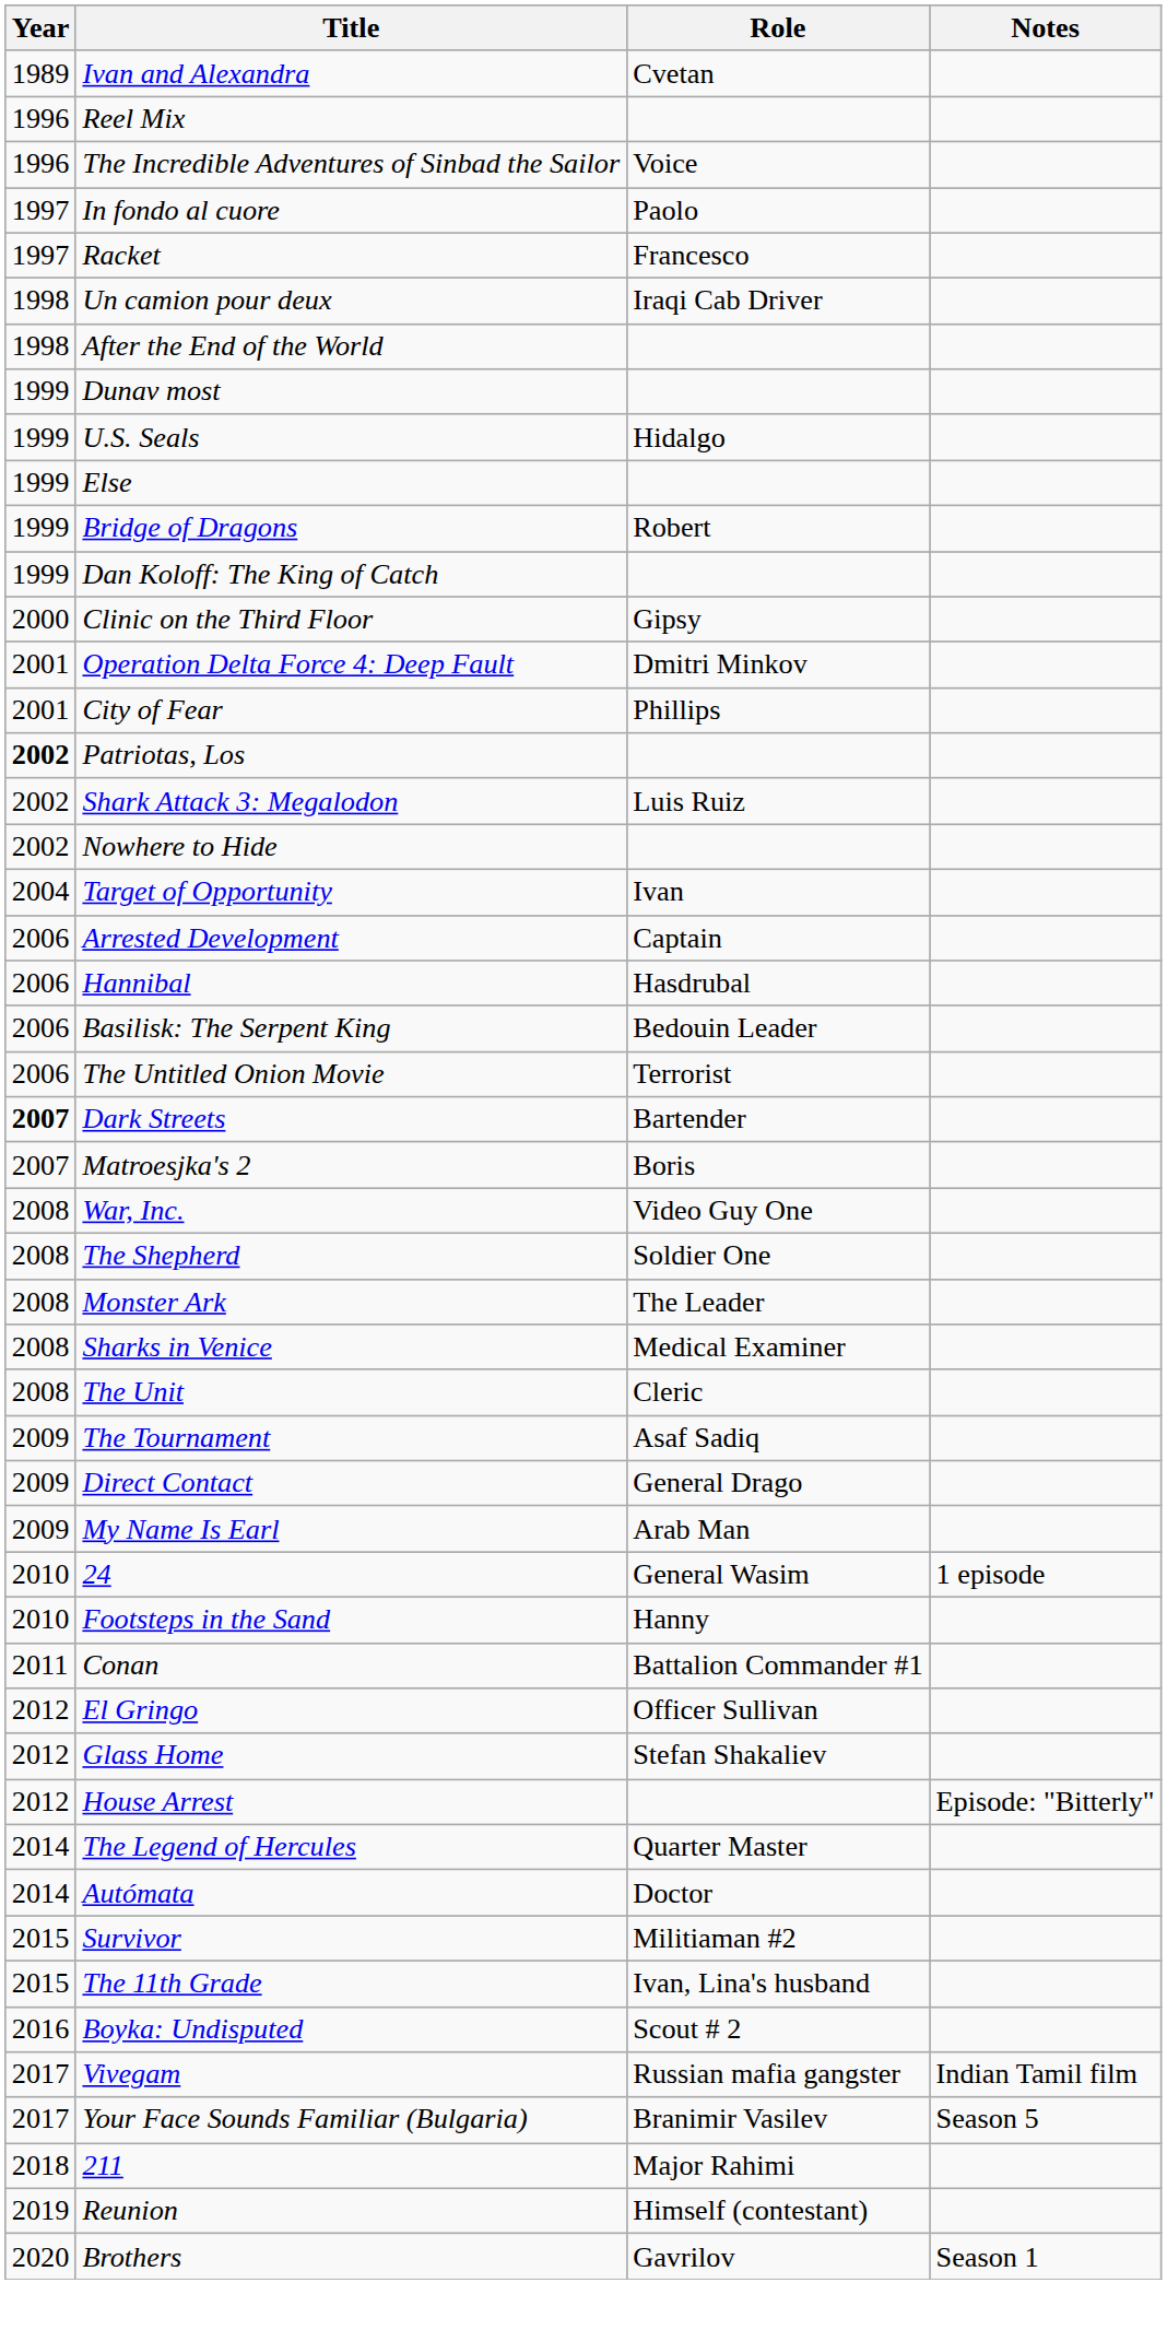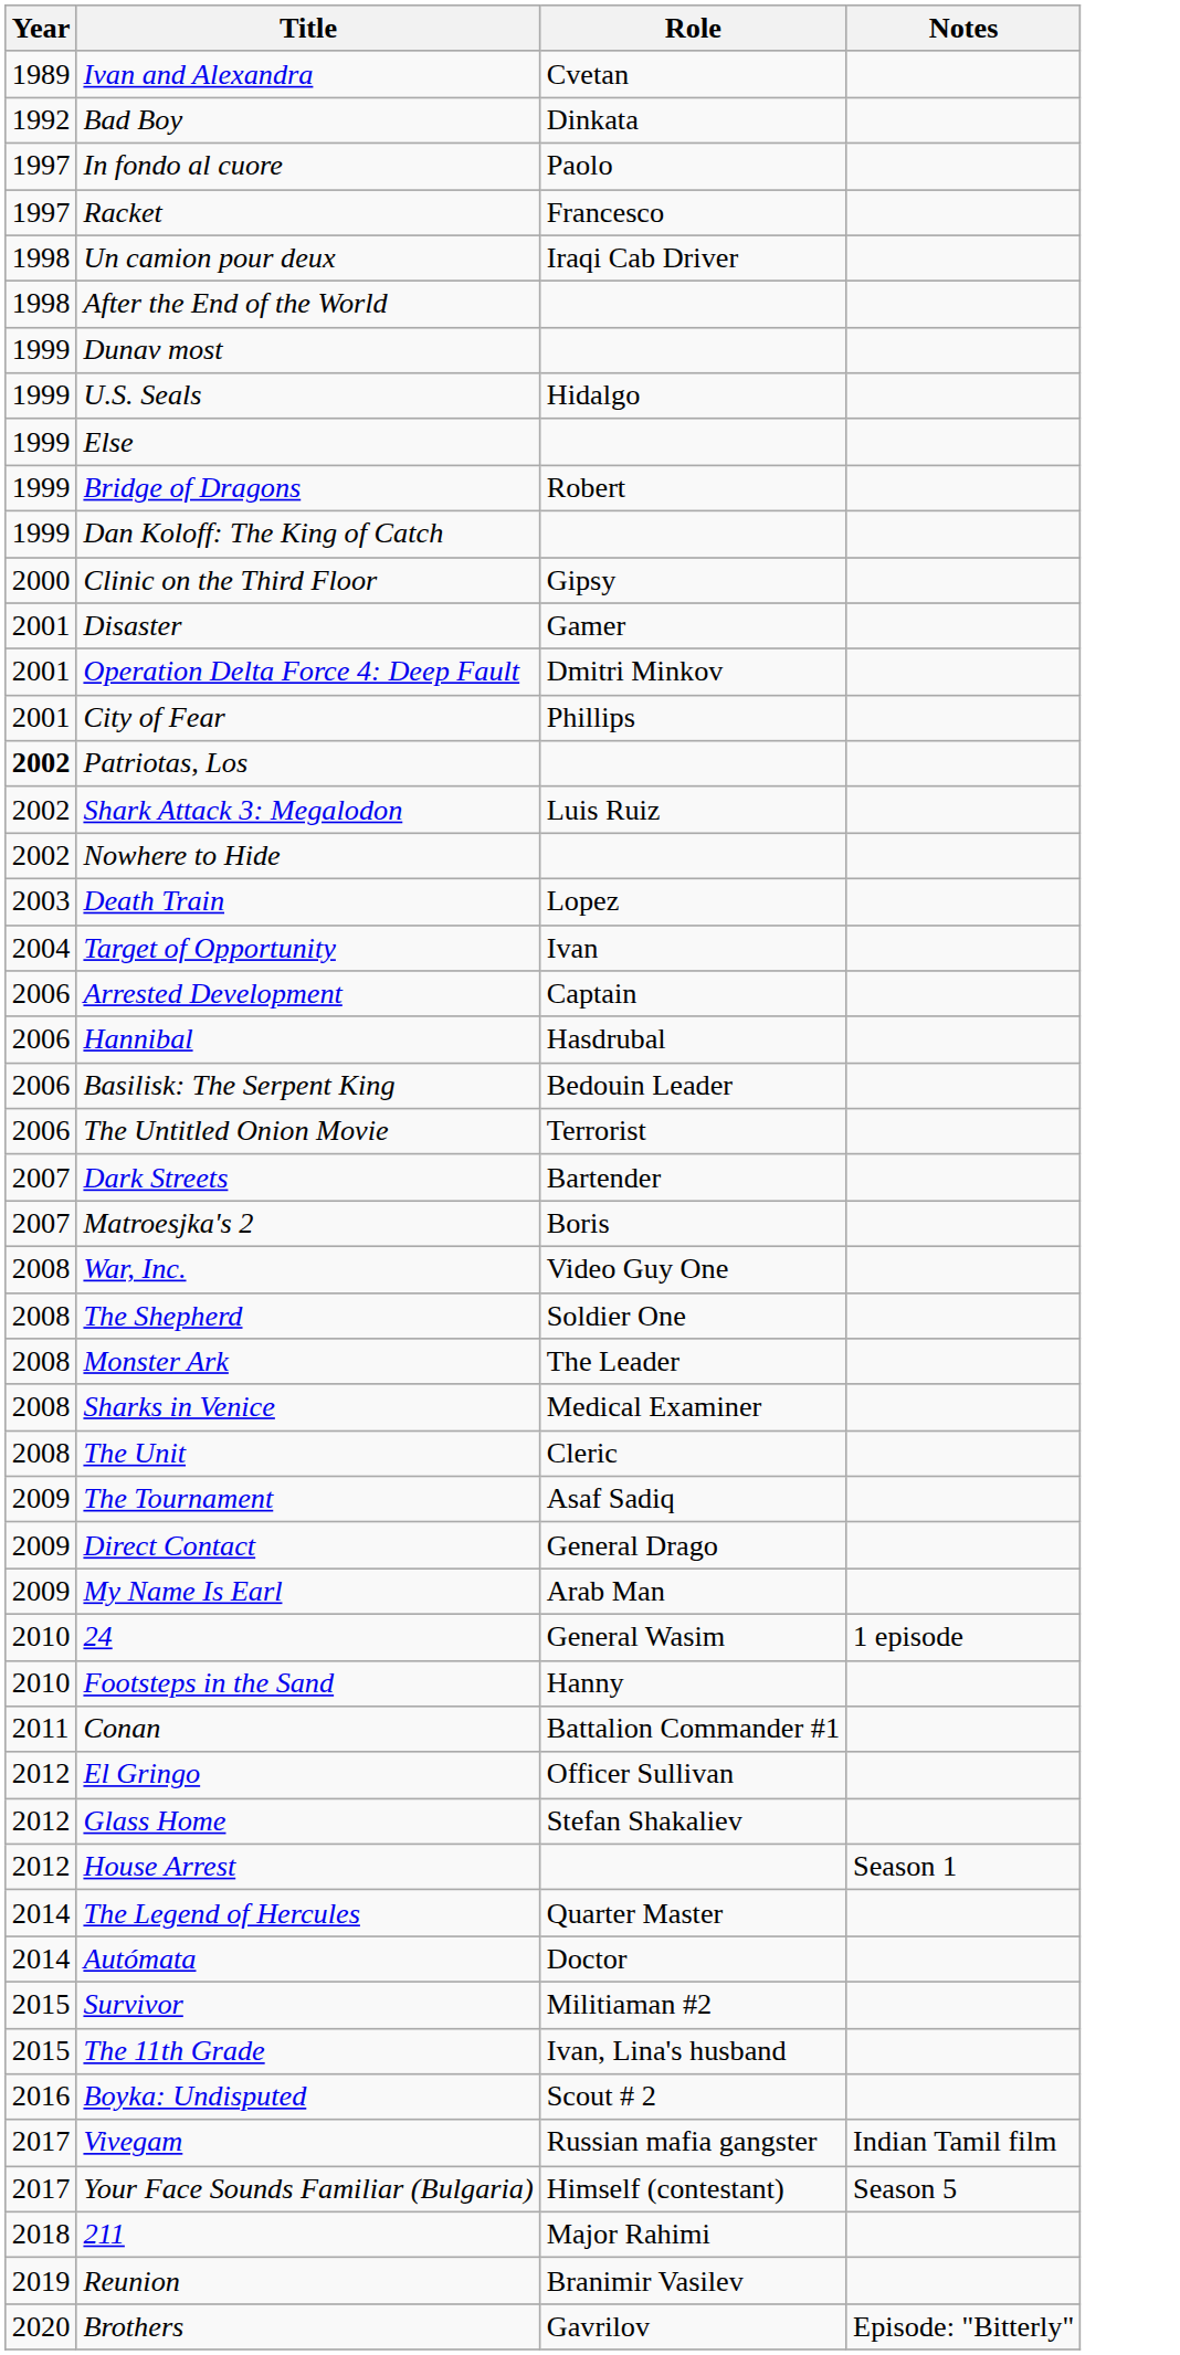+ row: 1992 | Bad Boy | Dinkata
- row: 1996 | Reel Mix
- row: 1996 | The Incredible Adventures of Sinbad the Sailor | Voice
+ row: 2001 | Disaster | Gamer
+ row: 2003 | Death Train | Lopez
Dark Streets | Year: bold -> normal
House Arrest | Notes: Episode: "Bitterly" -> Season 1
Your Face Sounds Familiar (Bulgaria) | Role: Branimir Vasilev -> Himself (contestant)
Reunion | Role: Himself (contestant) -> Branimir Vasilev
Brothers | Notes: Season 1 -> Episode: "Bitterly"
